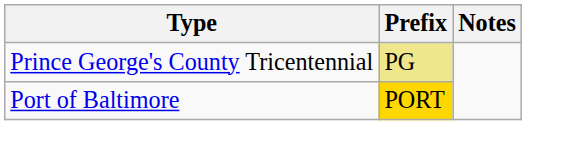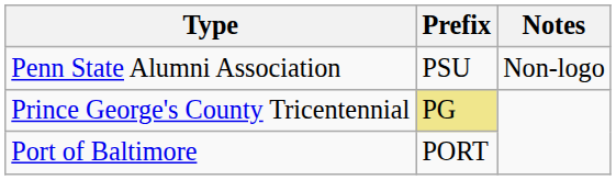+ row: Penn State Alumni Association | PSU | Non-logo
Port of Baltimore | Prefix: gold background -> no background
